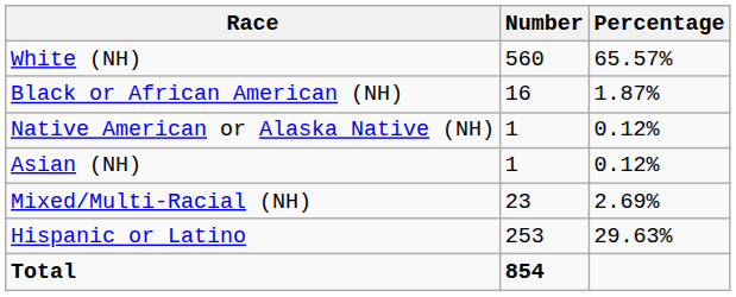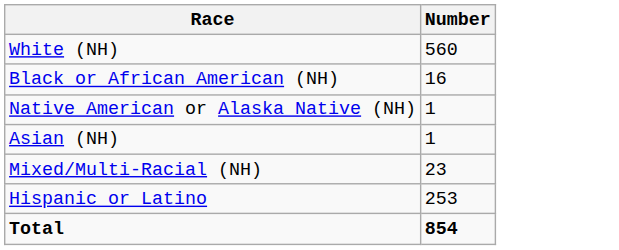- column: Percentage | 65.57% | 1.87% | 0.12% | 0.12% | 2.69% | 29.63%
